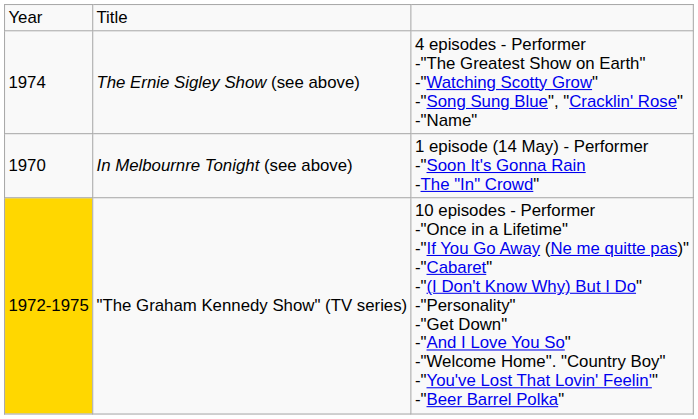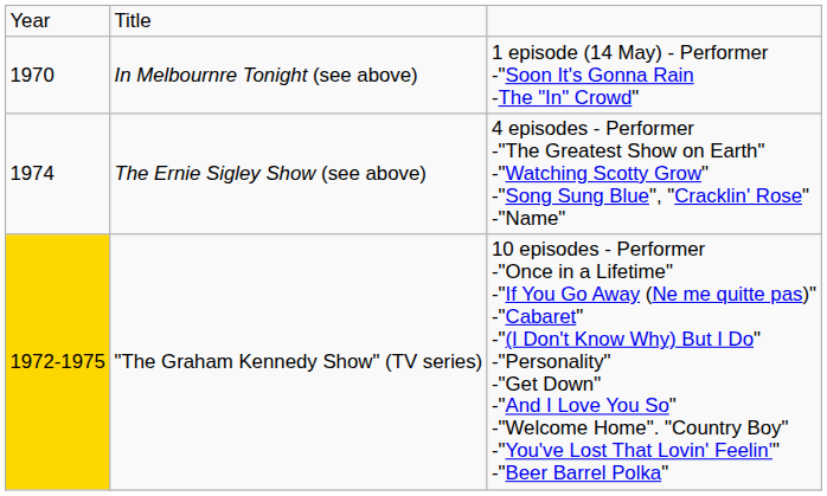rows swapped: In Melbournre Tonight (see above) <-> The Ernie Sigley Show (see above)
